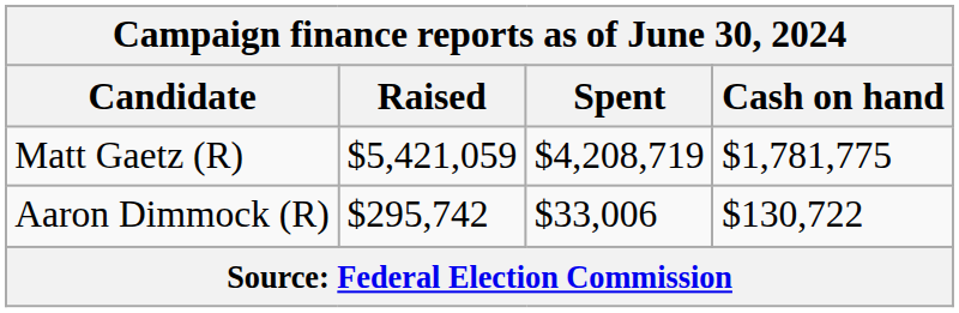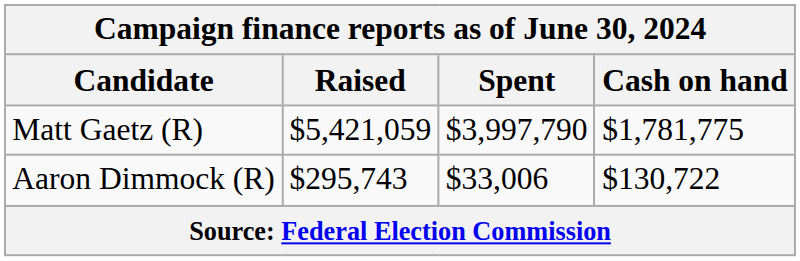Matt Gaetz (R) | Spent: $4,208,719 -> $3,997,790
Aaron Dimmock (R) | Raised: $295,742 -> $295,743
